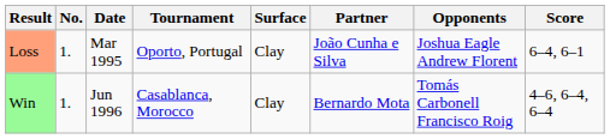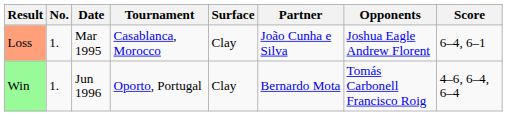Loss | Tournament: Oporto, Portugal -> Casablanca, Morocco
Win | Tournament: Casablanca, Morocco -> Oporto, Portugal
